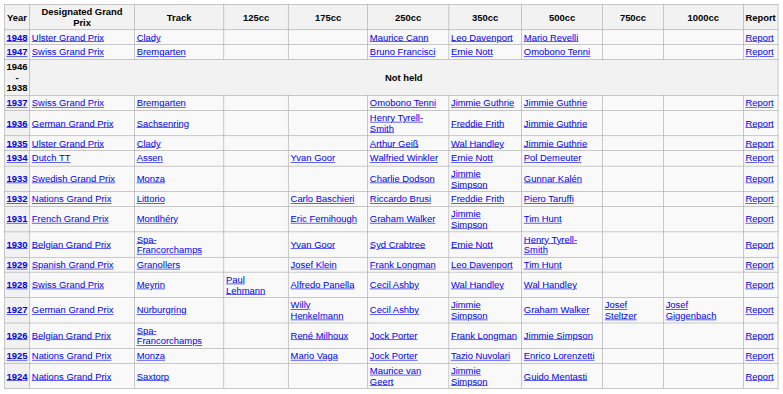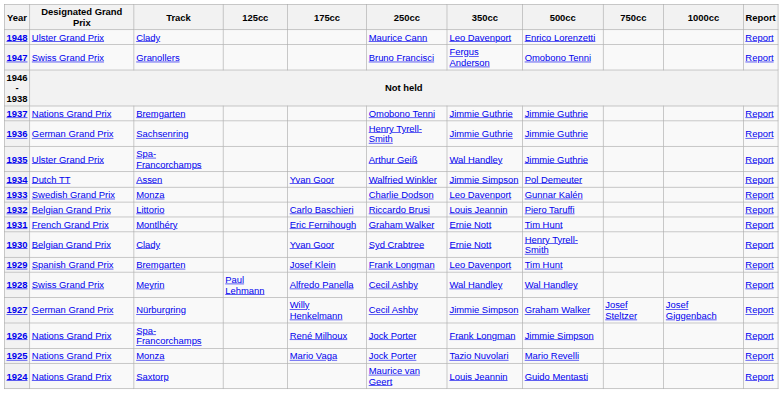1948 | 500cc: Mario Revelli -> Enrico Lorenzetti
1947 | Track: Bremgarten -> Granollers
1947 | 350cc: Ernie Nott -> Fergus Anderson
1937 | Designated Grand Prix: Swiss Grand Prix -> Nations Grand Prix
1936 | 350cc: Freddie Frith -> Jimmie Guthrie
1935 | Track: Clady -> Spa-Francorchamps
1934 | 350cc: Ernie Nott -> Jimmie Simpson
1933 | 350cc: Jimmie Simpson -> Leo Davenport
1932 | Designated Grand Prix: Nations Grand Prix -> Belgian Grand Prix
1932 | 350cc: Freddie Frith -> Louis Jeannin
1931 | 350cc: Jimmie Simpson -> Ernie Nott
1930 | Track: Spa-Francorchamps -> Clady
1929 | Track: Granollers -> Bremgarten
1926 | Designated Grand Prix: Belgian Grand Prix -> Nations Grand Prix
1925 | 500cc: Enrico Lorenzetti -> Mario Revelli
1924 | 350cc: Jimmie Simpson -> Louis Jeannin
